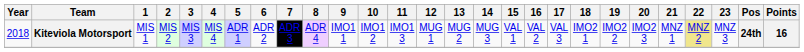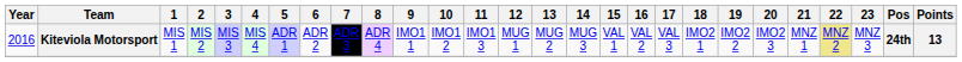Kiteviola Motorsport | Year: 2018 -> 2016
Kiteviola Motorsport | Points: 16 -> 13
